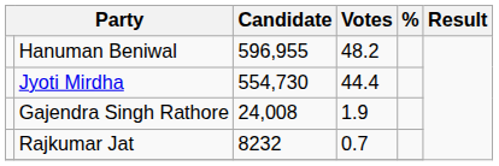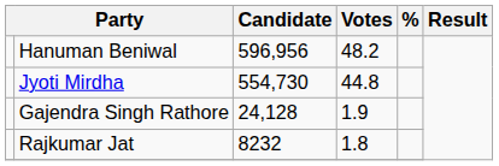Hanuman Beniwal | Candidate: 596,955 -> 596,956
Jyoti Mirdha | Votes: 44.4 -> 44.8
Gajendra Singh Rathore | Candidate: 24,008 -> 24,128
Rajkumar Jat | Votes: 0.7 -> 1.8
